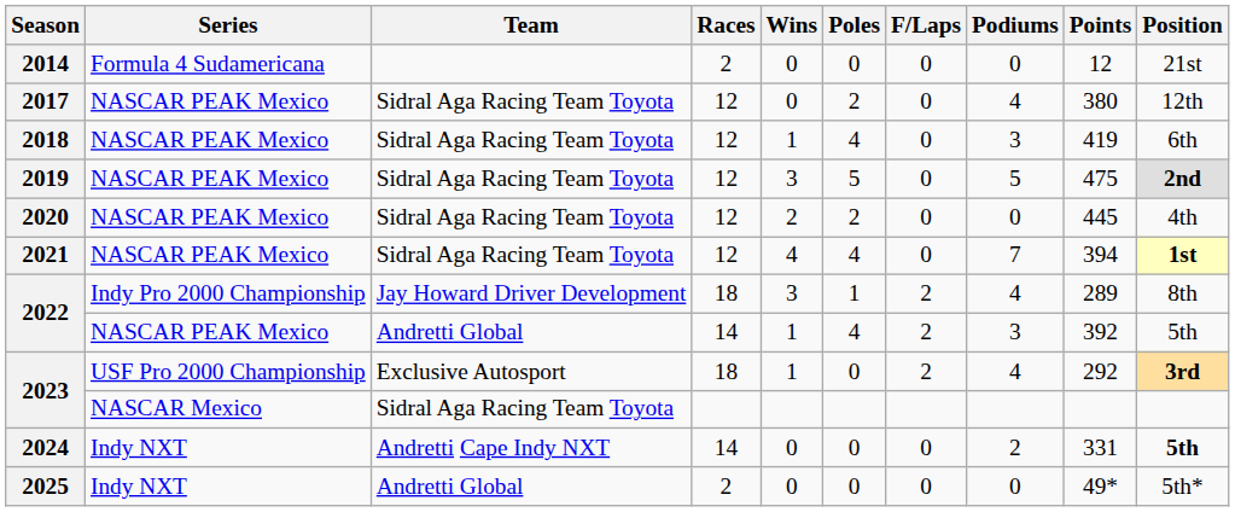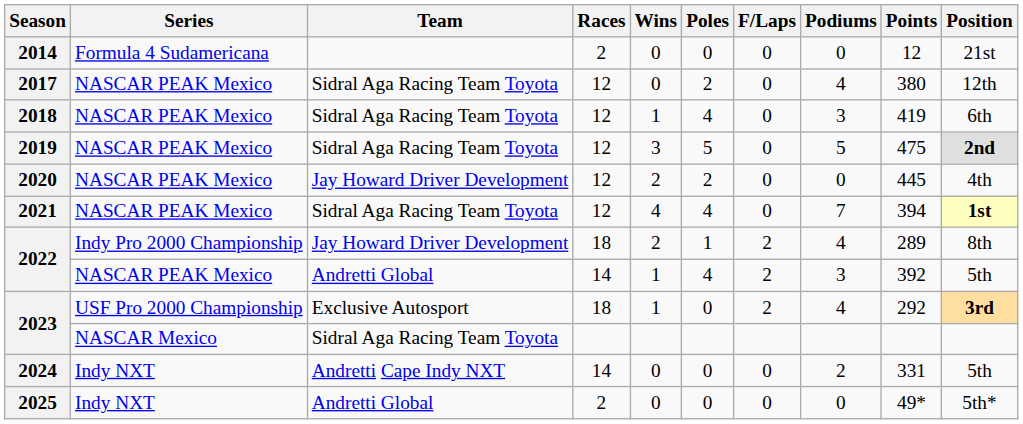2020 | Team: Sidral Aga Racing Team Toyota -> Jay Howard Driver Development
2022 / Indy Pro 2000 Championship | Wins: 3 -> 2
2024 | Position: bold -> normal
